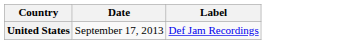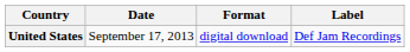+ column: Format | digital download
